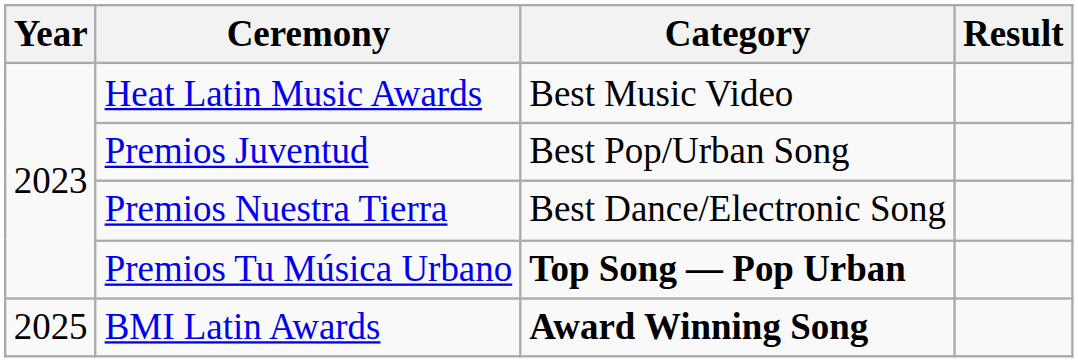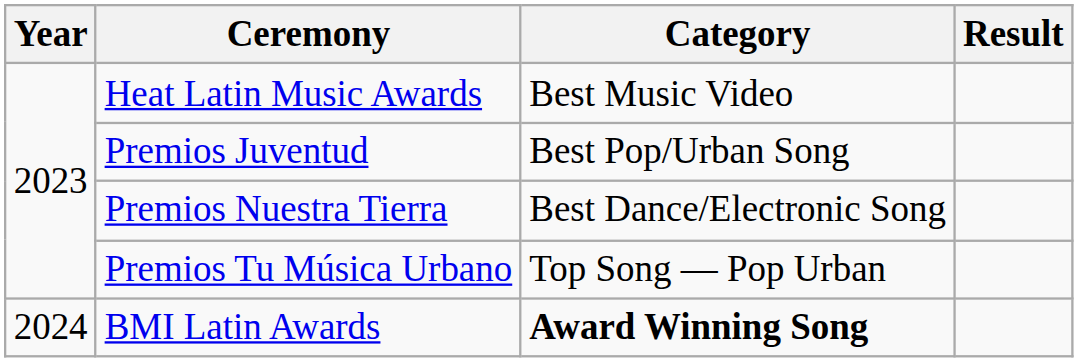Premios Tu Música Urbano | Category: bold -> normal
BMI Latin Awards | Year: 2025 -> 2024
